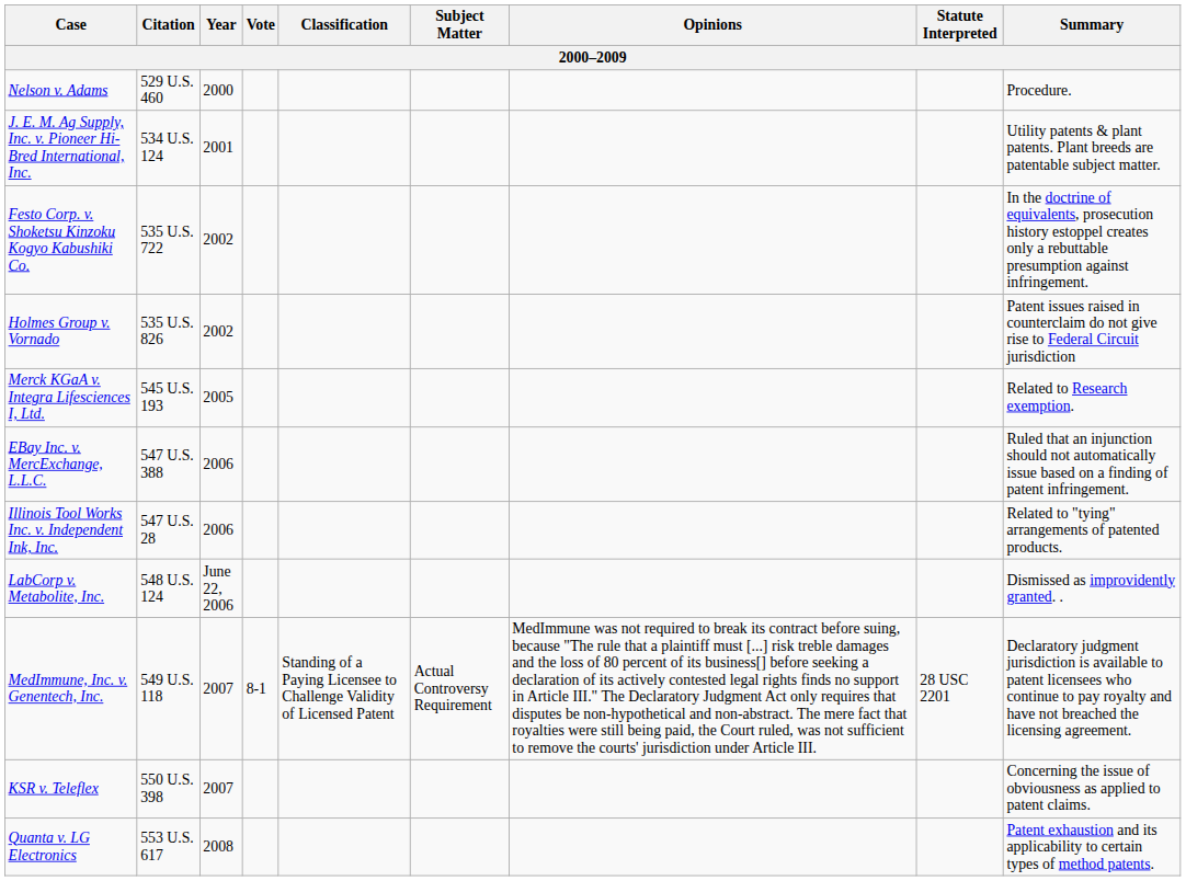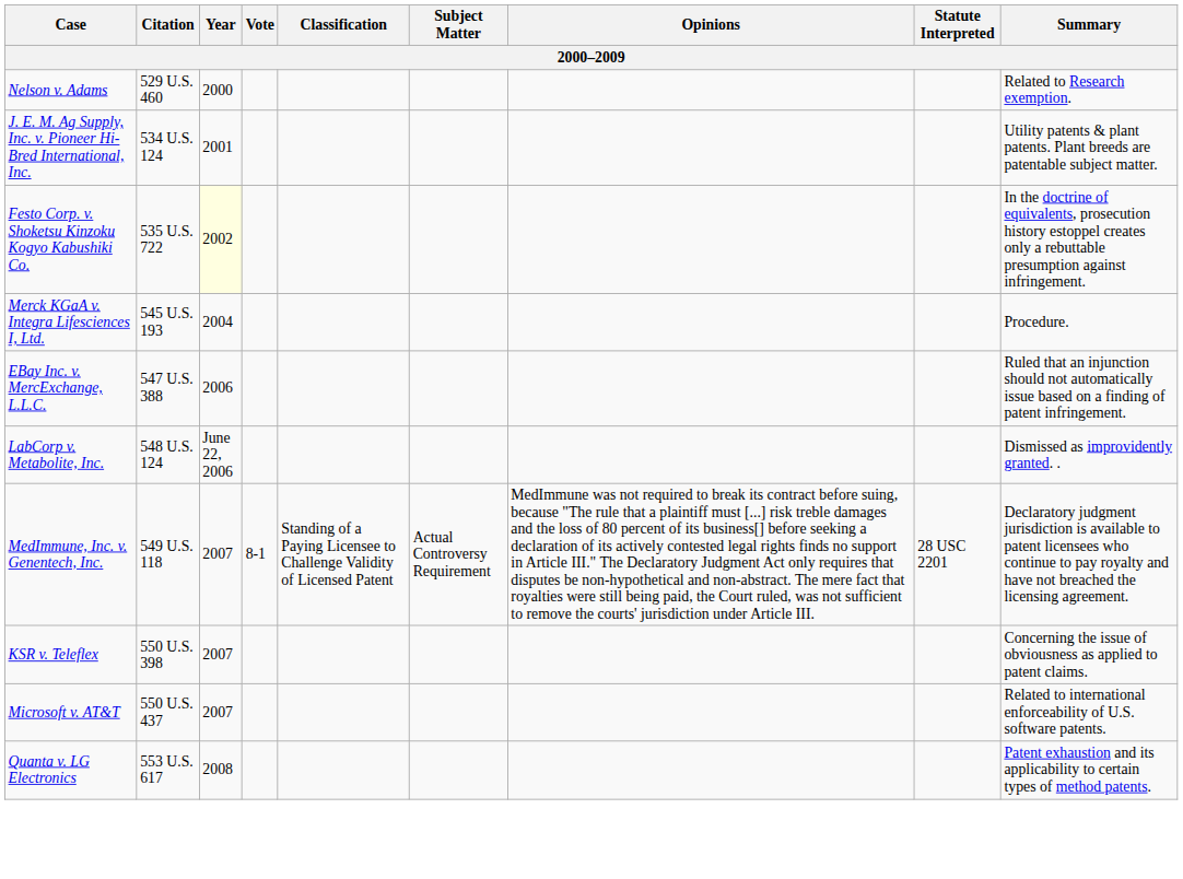Nelson v. Adams | Summary: Procedure. -> Related to Research exemption.
Festo Corp. v. Shoketsu Kinzoku Kogyo Kabushiki Co. | Year: no background -> lightyellow background
- row: Holmes Group v. Vornado | 535 U.S. 826 | 2002 | Patent issues raised in counterclaim do not give rise to Federal Circuit jurisdiction
Merck KGaA v. Integra Lifesciences I, Ltd. | Year: 2005 -> 2004
Merck KGaA v. Integra Lifesciences I, Ltd. | Summary: Related to Research exemption. -> Procedure.
- row: Illinois Tool Works Inc. v. Independent Ink, Inc. | 547 U.S. 28 | 2006 | Related to "tying" arrangements of patented products.
+ row: Microsoft v. AT&T | 550 U.S. 437 | 2007 | Related to international enforceability of U.S. software patents.
